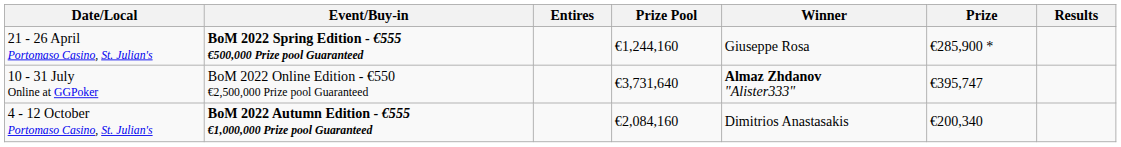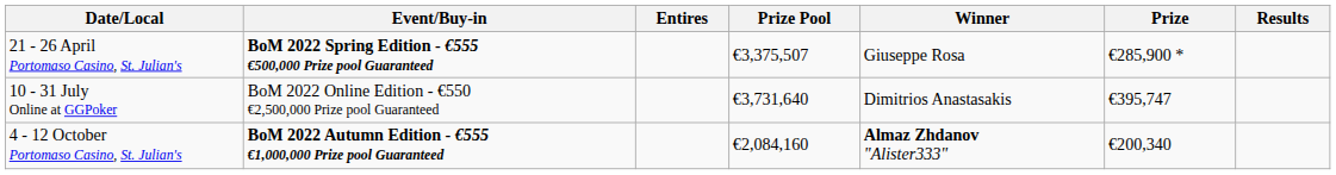21 - 26 April Portomaso Casino, St. Julian's | Prize Pool: €1,244,160 -> €3,375,507
10 - 31 July Online at GGPoker | Winner: Almaz Zhdanov "Alister333" -> Dimitrios Anastasakis
4 - 12 October Portomaso Casino, St. Julian's | Winner: Dimitrios Anastasakis -> Almaz Zhdanov "Alister333"
